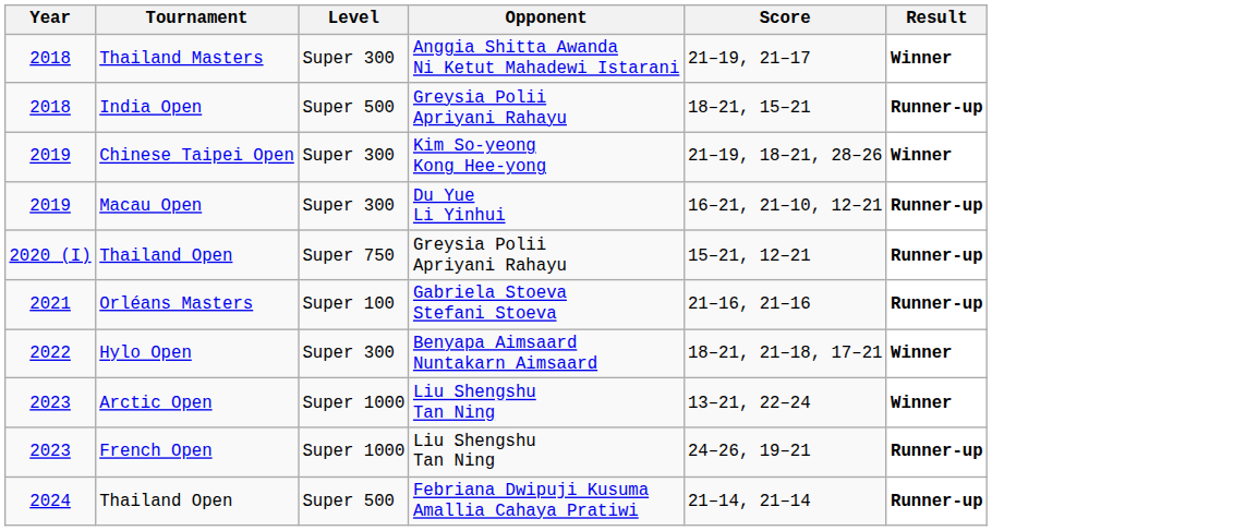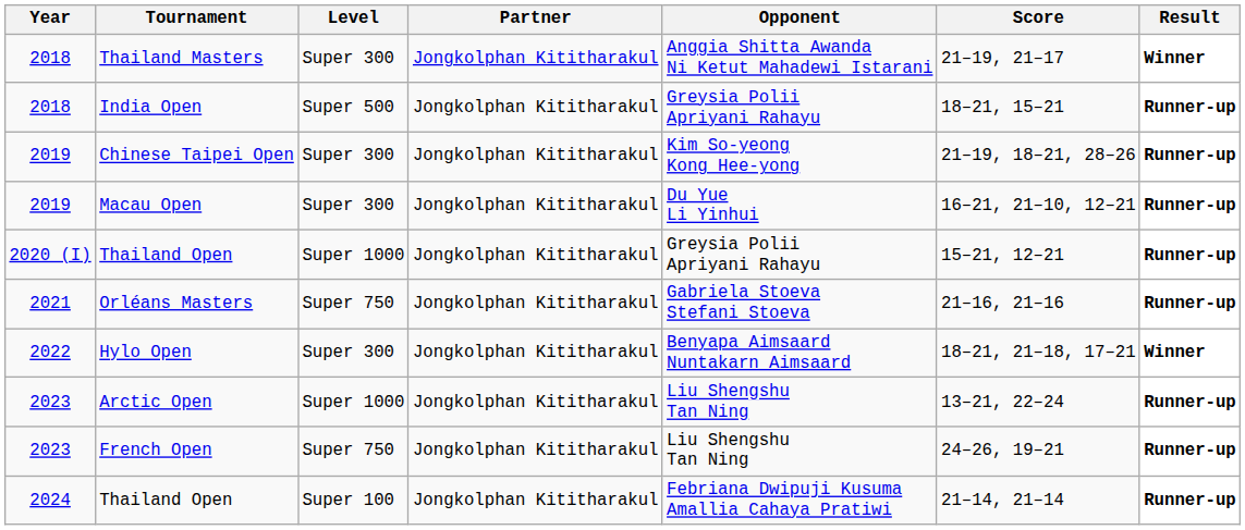+ column: Partner | Jongkolphan Kititharakul | Jongkolphan Kititharakul | Jongkolphan Kititharakul | Jongkolphan Kititharakul | Jongkolphan Kititharakul | Jongkolphan Kititharakul | Jongkolphan Kititharakul | Jongkolphan Kititharakul | Jongkolphan Kititharakul | Jongkolphan Kititharakul
Chinese Taipei Open | Result: Winner -> Runner-up
2020 (I) / Thailand Open | Level: Super 750 -> Super 1000
Orléans Masters | Level: Super 100 -> Super 750
Arctic Open | Result: Winner -> Runner-up
French Open | Level: Super 1000 -> Super 750
2024 / Thailand Open | Level: Super 500 -> Super 100
